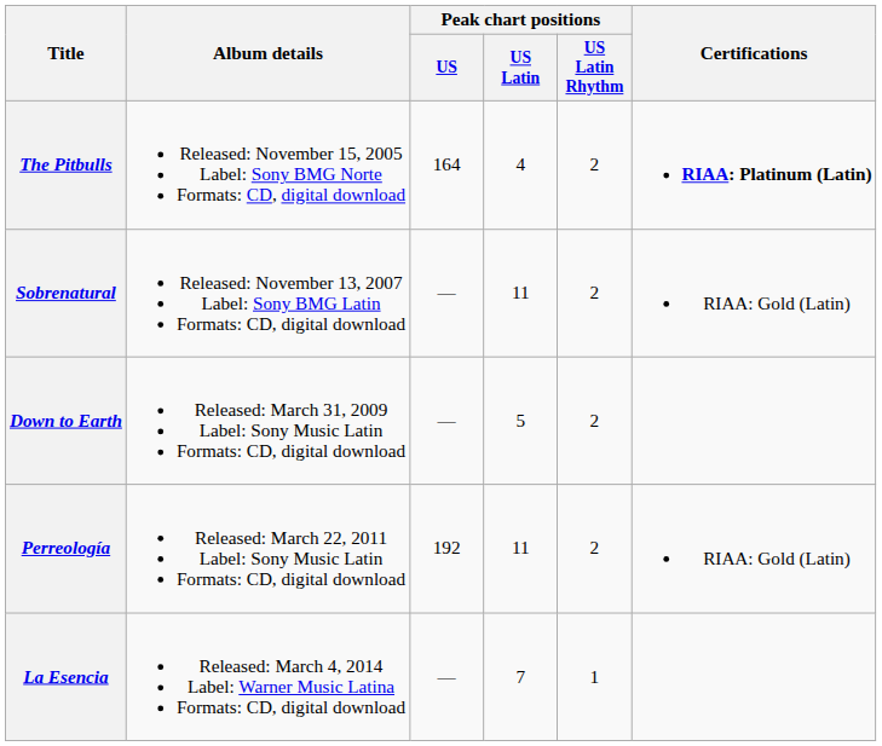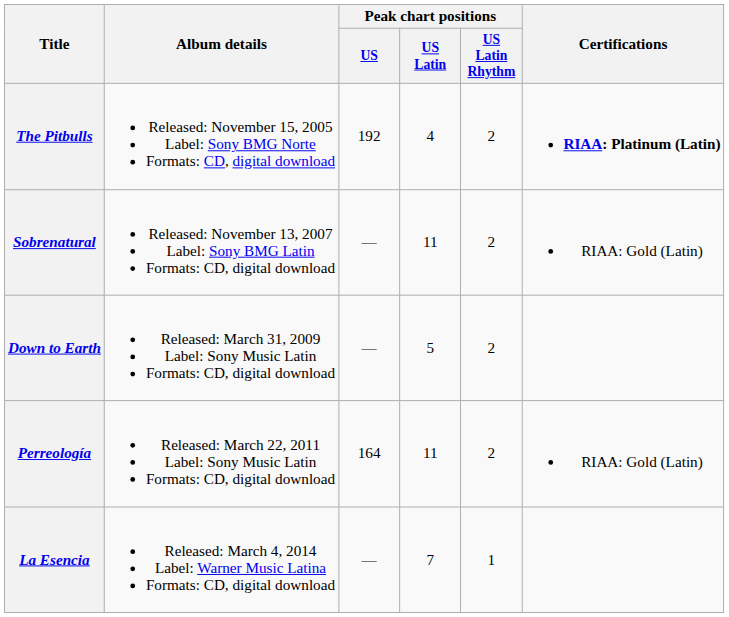The Pitbulls | Peak chart positions / US: 164 -> 192
Perreología | Peak chart positions / US: 192 -> 164
